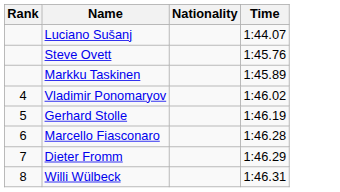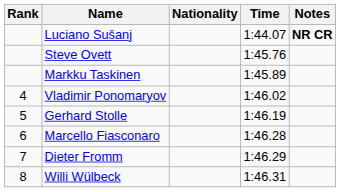+ column: Notes | NR CR
